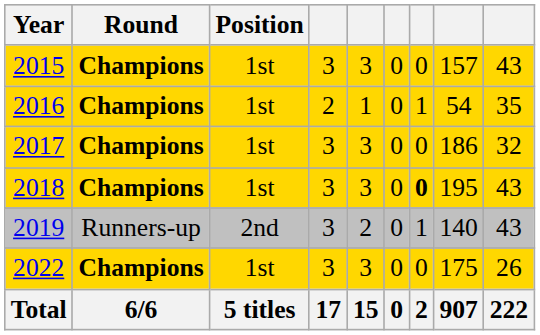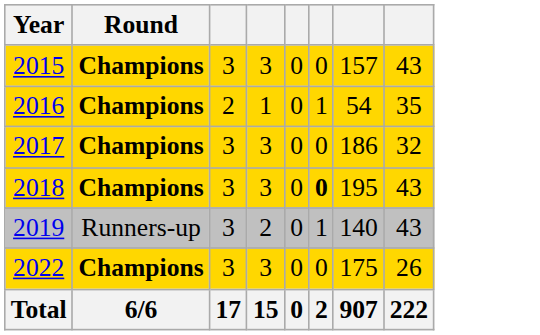- column: Position | 1st | 1st | 1st | 1st | 2nd | 1st | 5 titles
